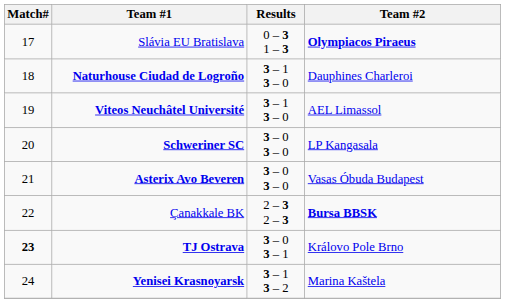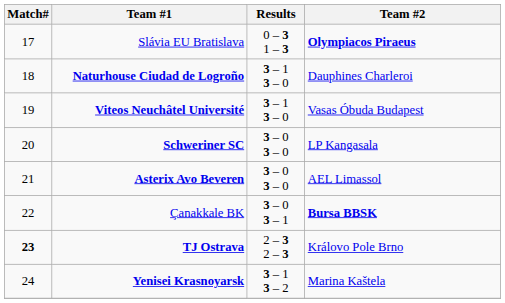Viteos Neuchâtel Université | Team #2: AEL Limassol -> Vasas Óbuda Budapest
Asterix Avo Beveren | Team #2: Vasas Óbuda Budapest -> AEL Limassol
Çanakkale BK | Results: 2 – 3 2 – 3 -> 3 – 0 3 – 1
TJ Ostrava | Results: 3 – 0 3 – 1 -> 2 – 3 2 – 3
